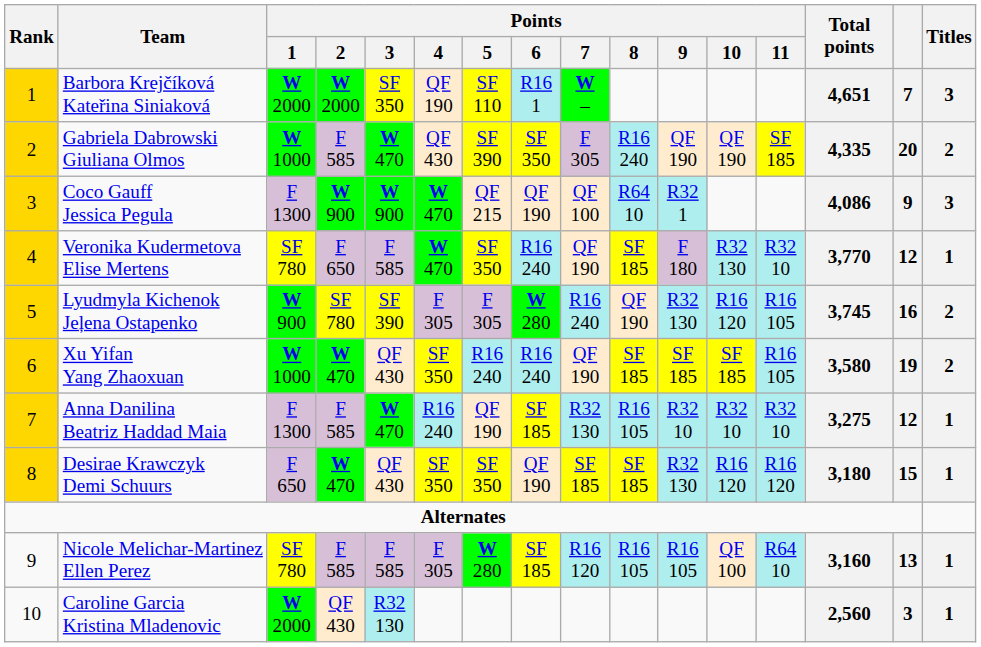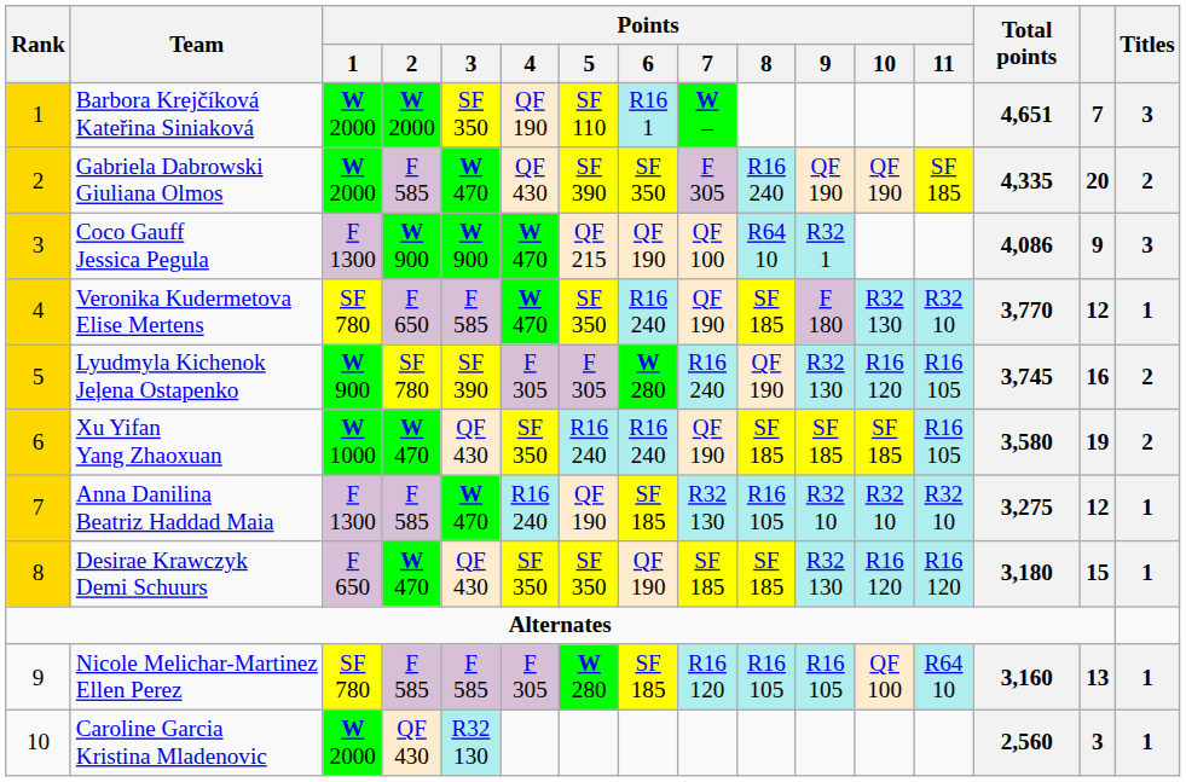Gabriela Dabrowski Giuliana Olmos | Points / 1: W 1000 -> W 2000
